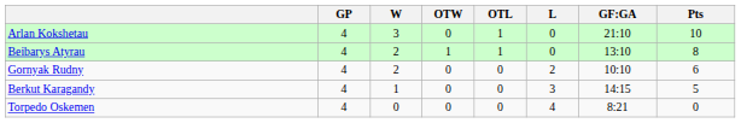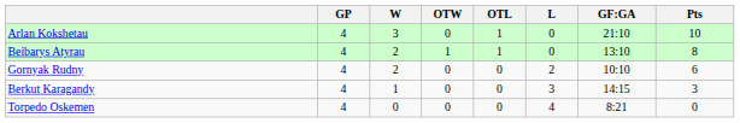Berkut Karagandy | Pts: 5 -> 3
